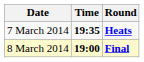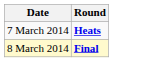- column: Time | 19:35 | 19:00
